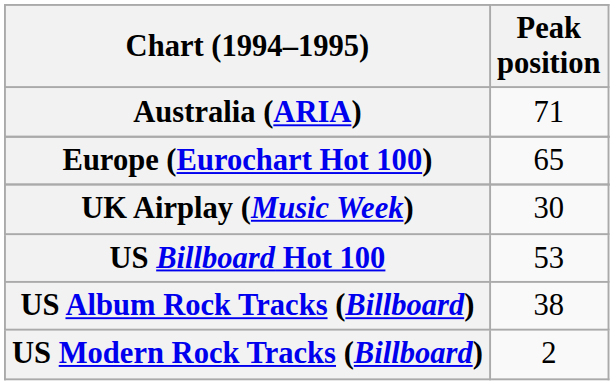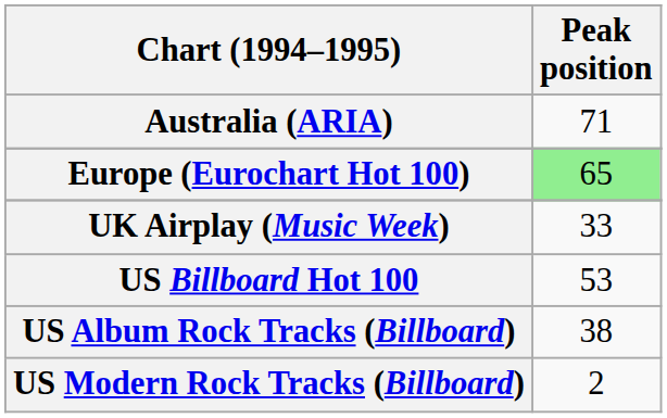Europe (Eurochart Hot 100) | Peak position: no background -> lightgreen background
UK Airplay (Music Week) | Peak position: 30 -> 33
